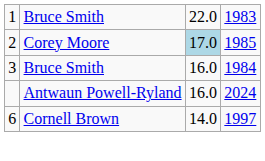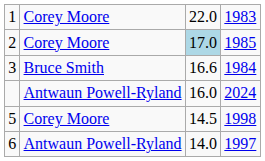1 | column 2: Bruce Smith -> Corey Moore
3 | column 3: 16.0 -> 16.6
+ row: 5 | Corey Moore | 14.5 | 1998
6 | column 2: Cornell Brown -> Antwaun Powell-Ryland
